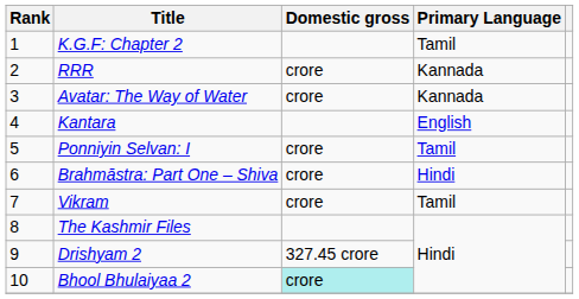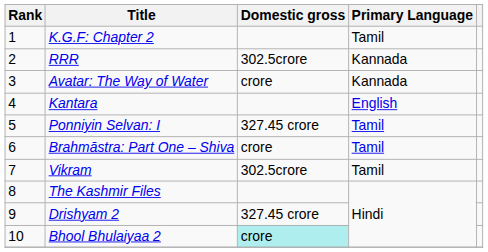RRR | Domestic gross: crore -> 302.5crore
Ponniyin Selvan: I | Domestic gross: crore -> 327.45 crore
Brahmāstra: Part One – Shiva | Primary Language: Hindi -> Tamil
Vikram | Domestic gross: crore -> 302.5crore
